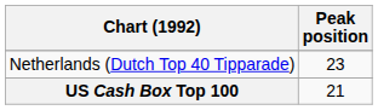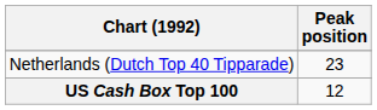US Cash Box Top 100 | Peak position: 21 -> 12
